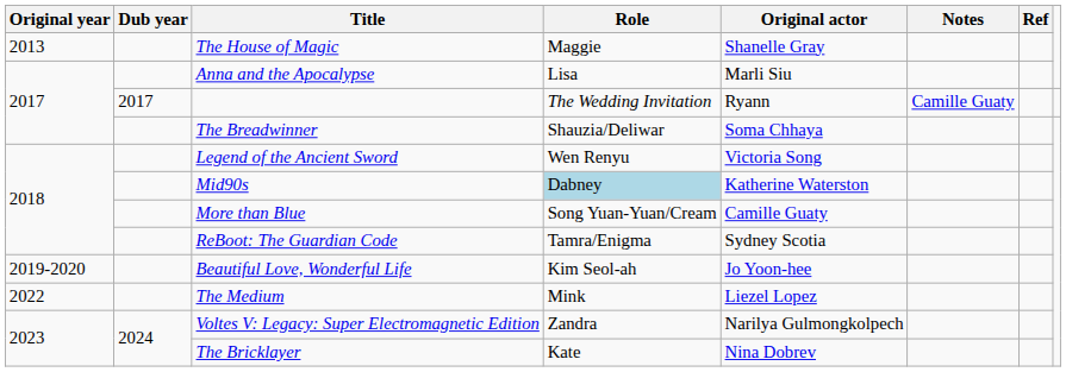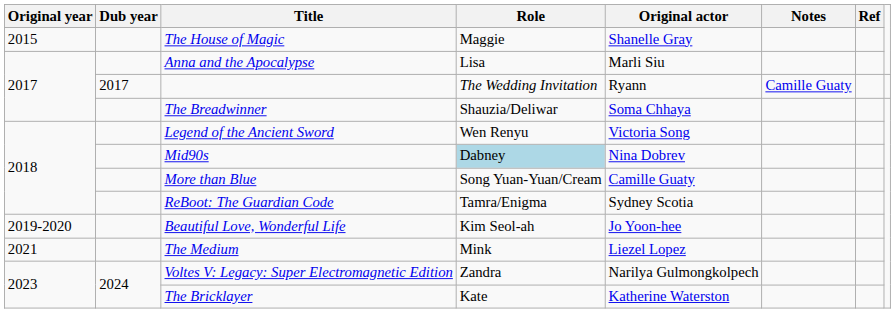The House of Magic | Original year: 2013 -> 2015
Mid90s | Original actor: Katherine Waterston -> Nina Dobrev
The Medium | Original year: 2022 -> 2021
The Bricklayer | Original actor: Nina Dobrev -> Katherine Waterston
